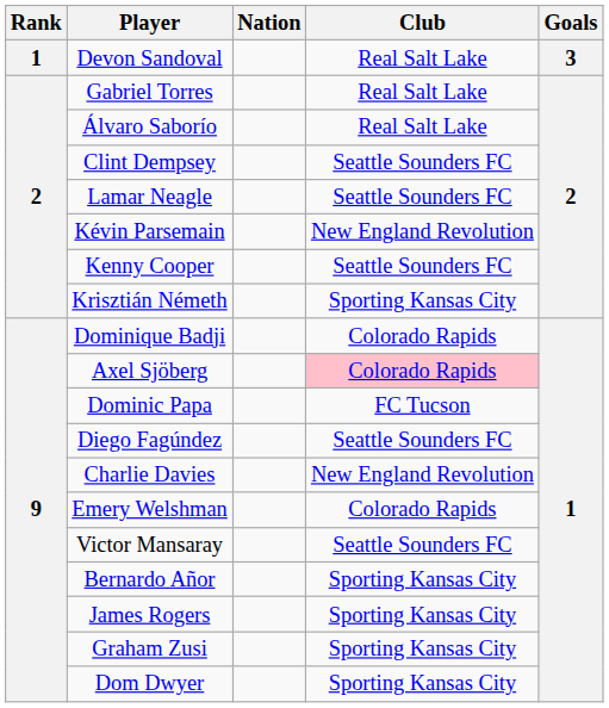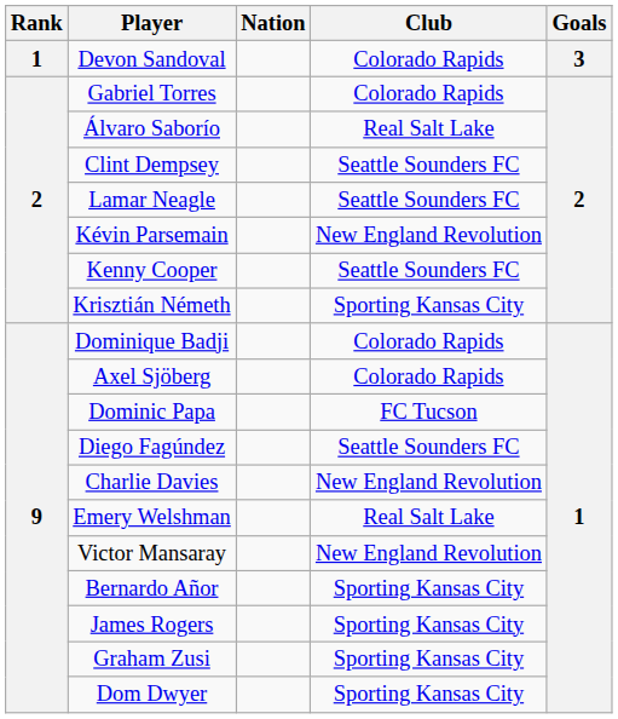Devon Sandoval | Club: Real Salt Lake -> Colorado Rapids
Gabriel Torres | Club: Real Salt Lake -> Colorado Rapids
Axel Sjöberg | Club: pink background -> no background
Emery Welshman | Club: Colorado Rapids -> Real Salt Lake
Victor Mansaray | Club: Seattle Sounders FC -> New England Revolution
